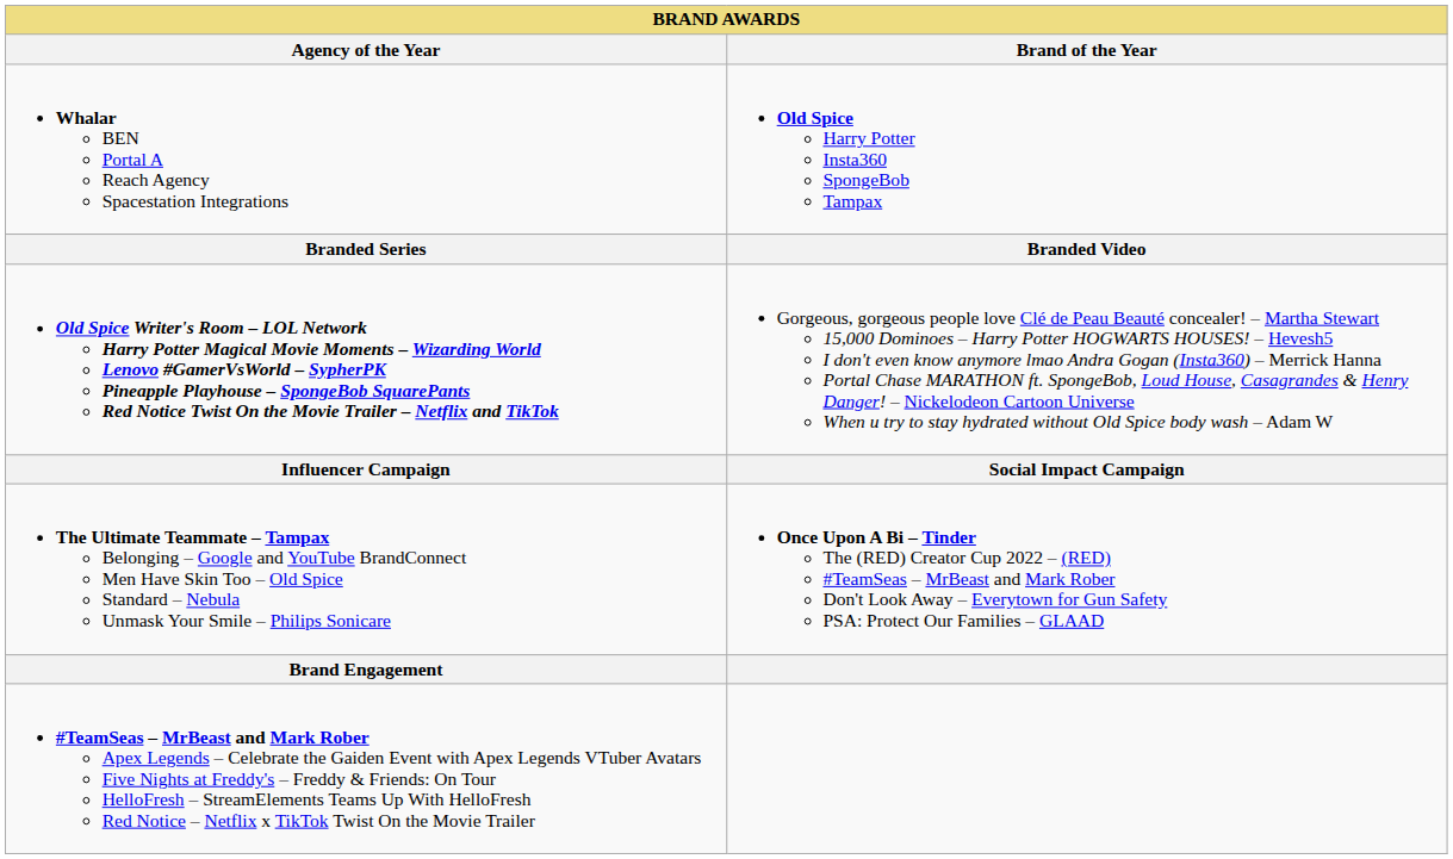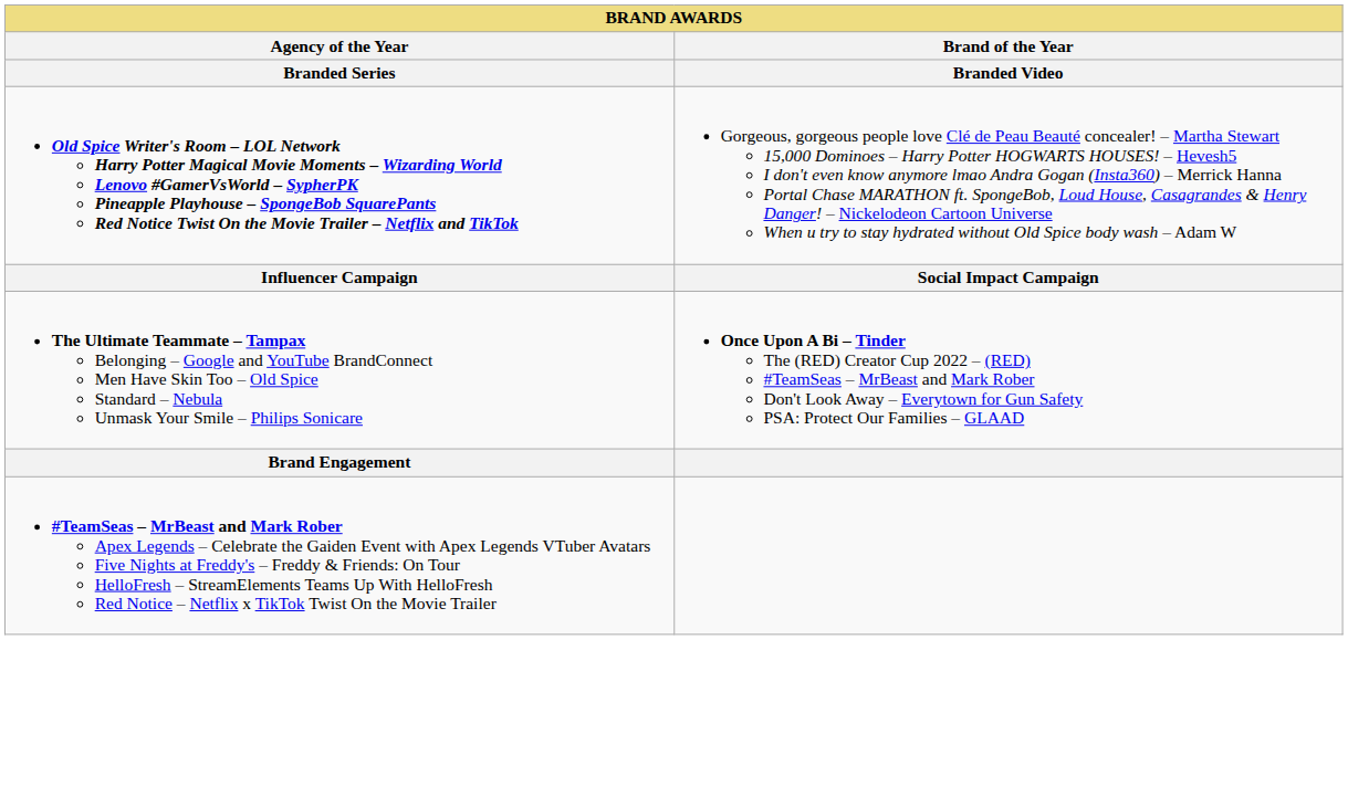- row: Whalar BEN Portal A Reach Agency Spacestation Integrations | Old Spice Harry Potter Insta360 SpongeBob Tampax
